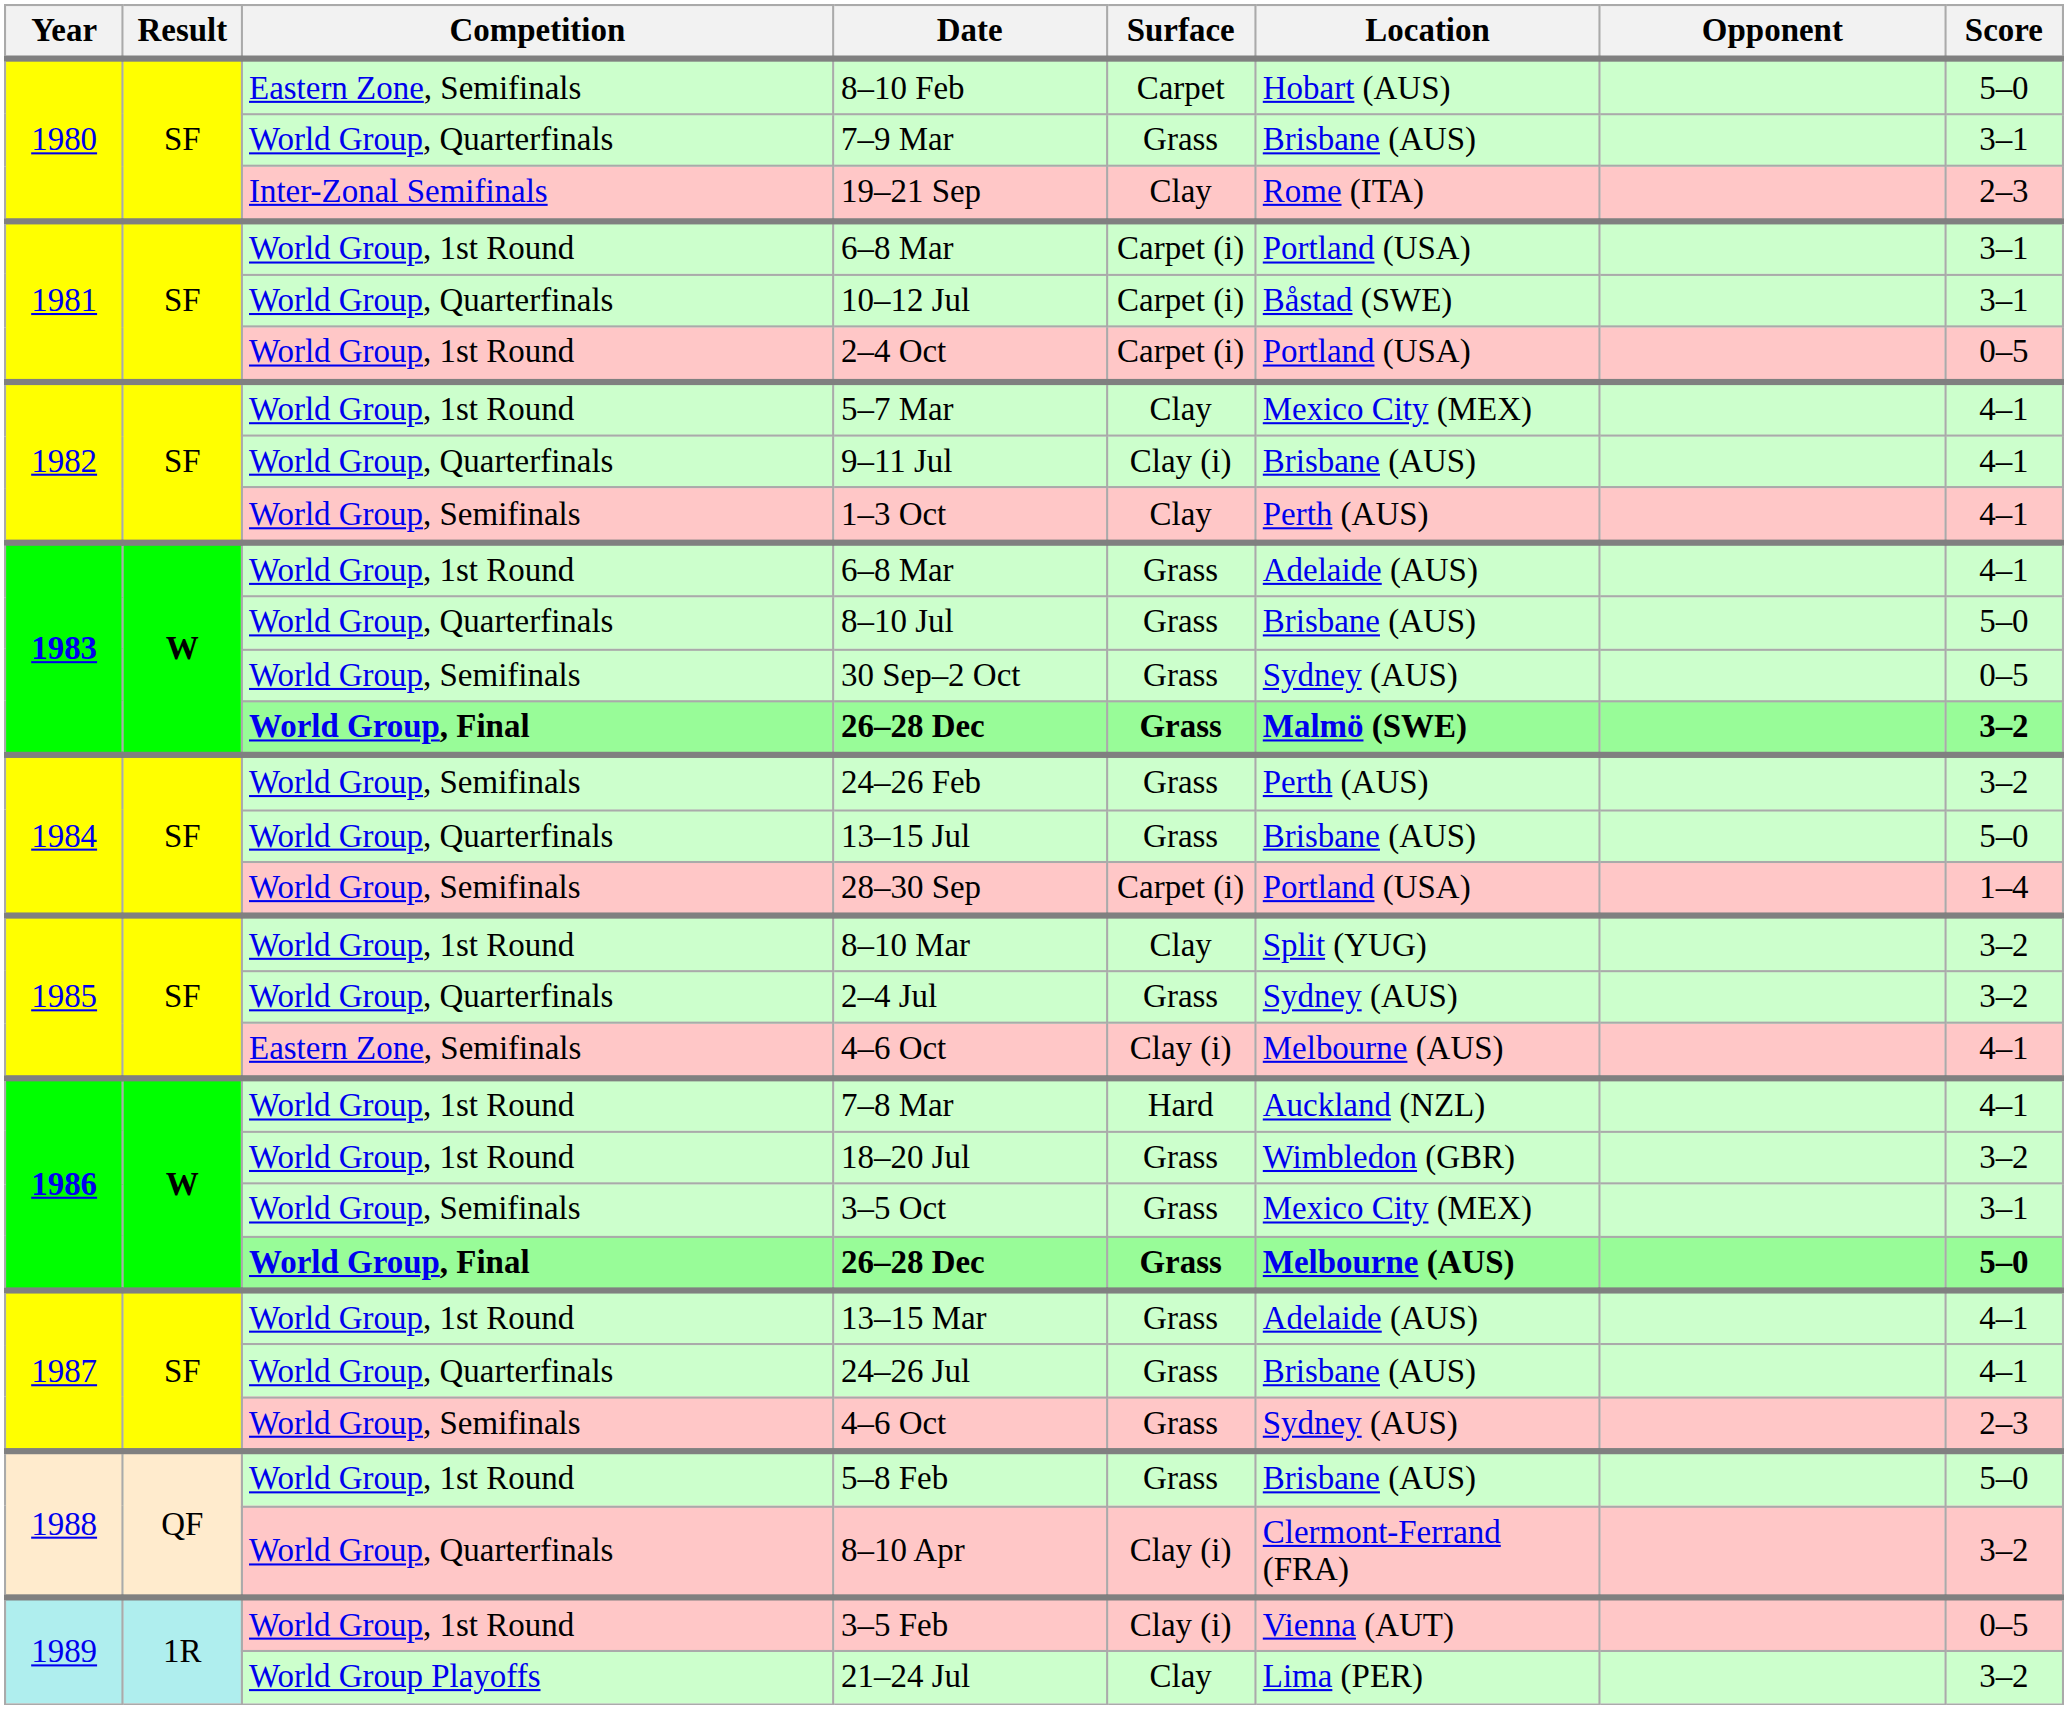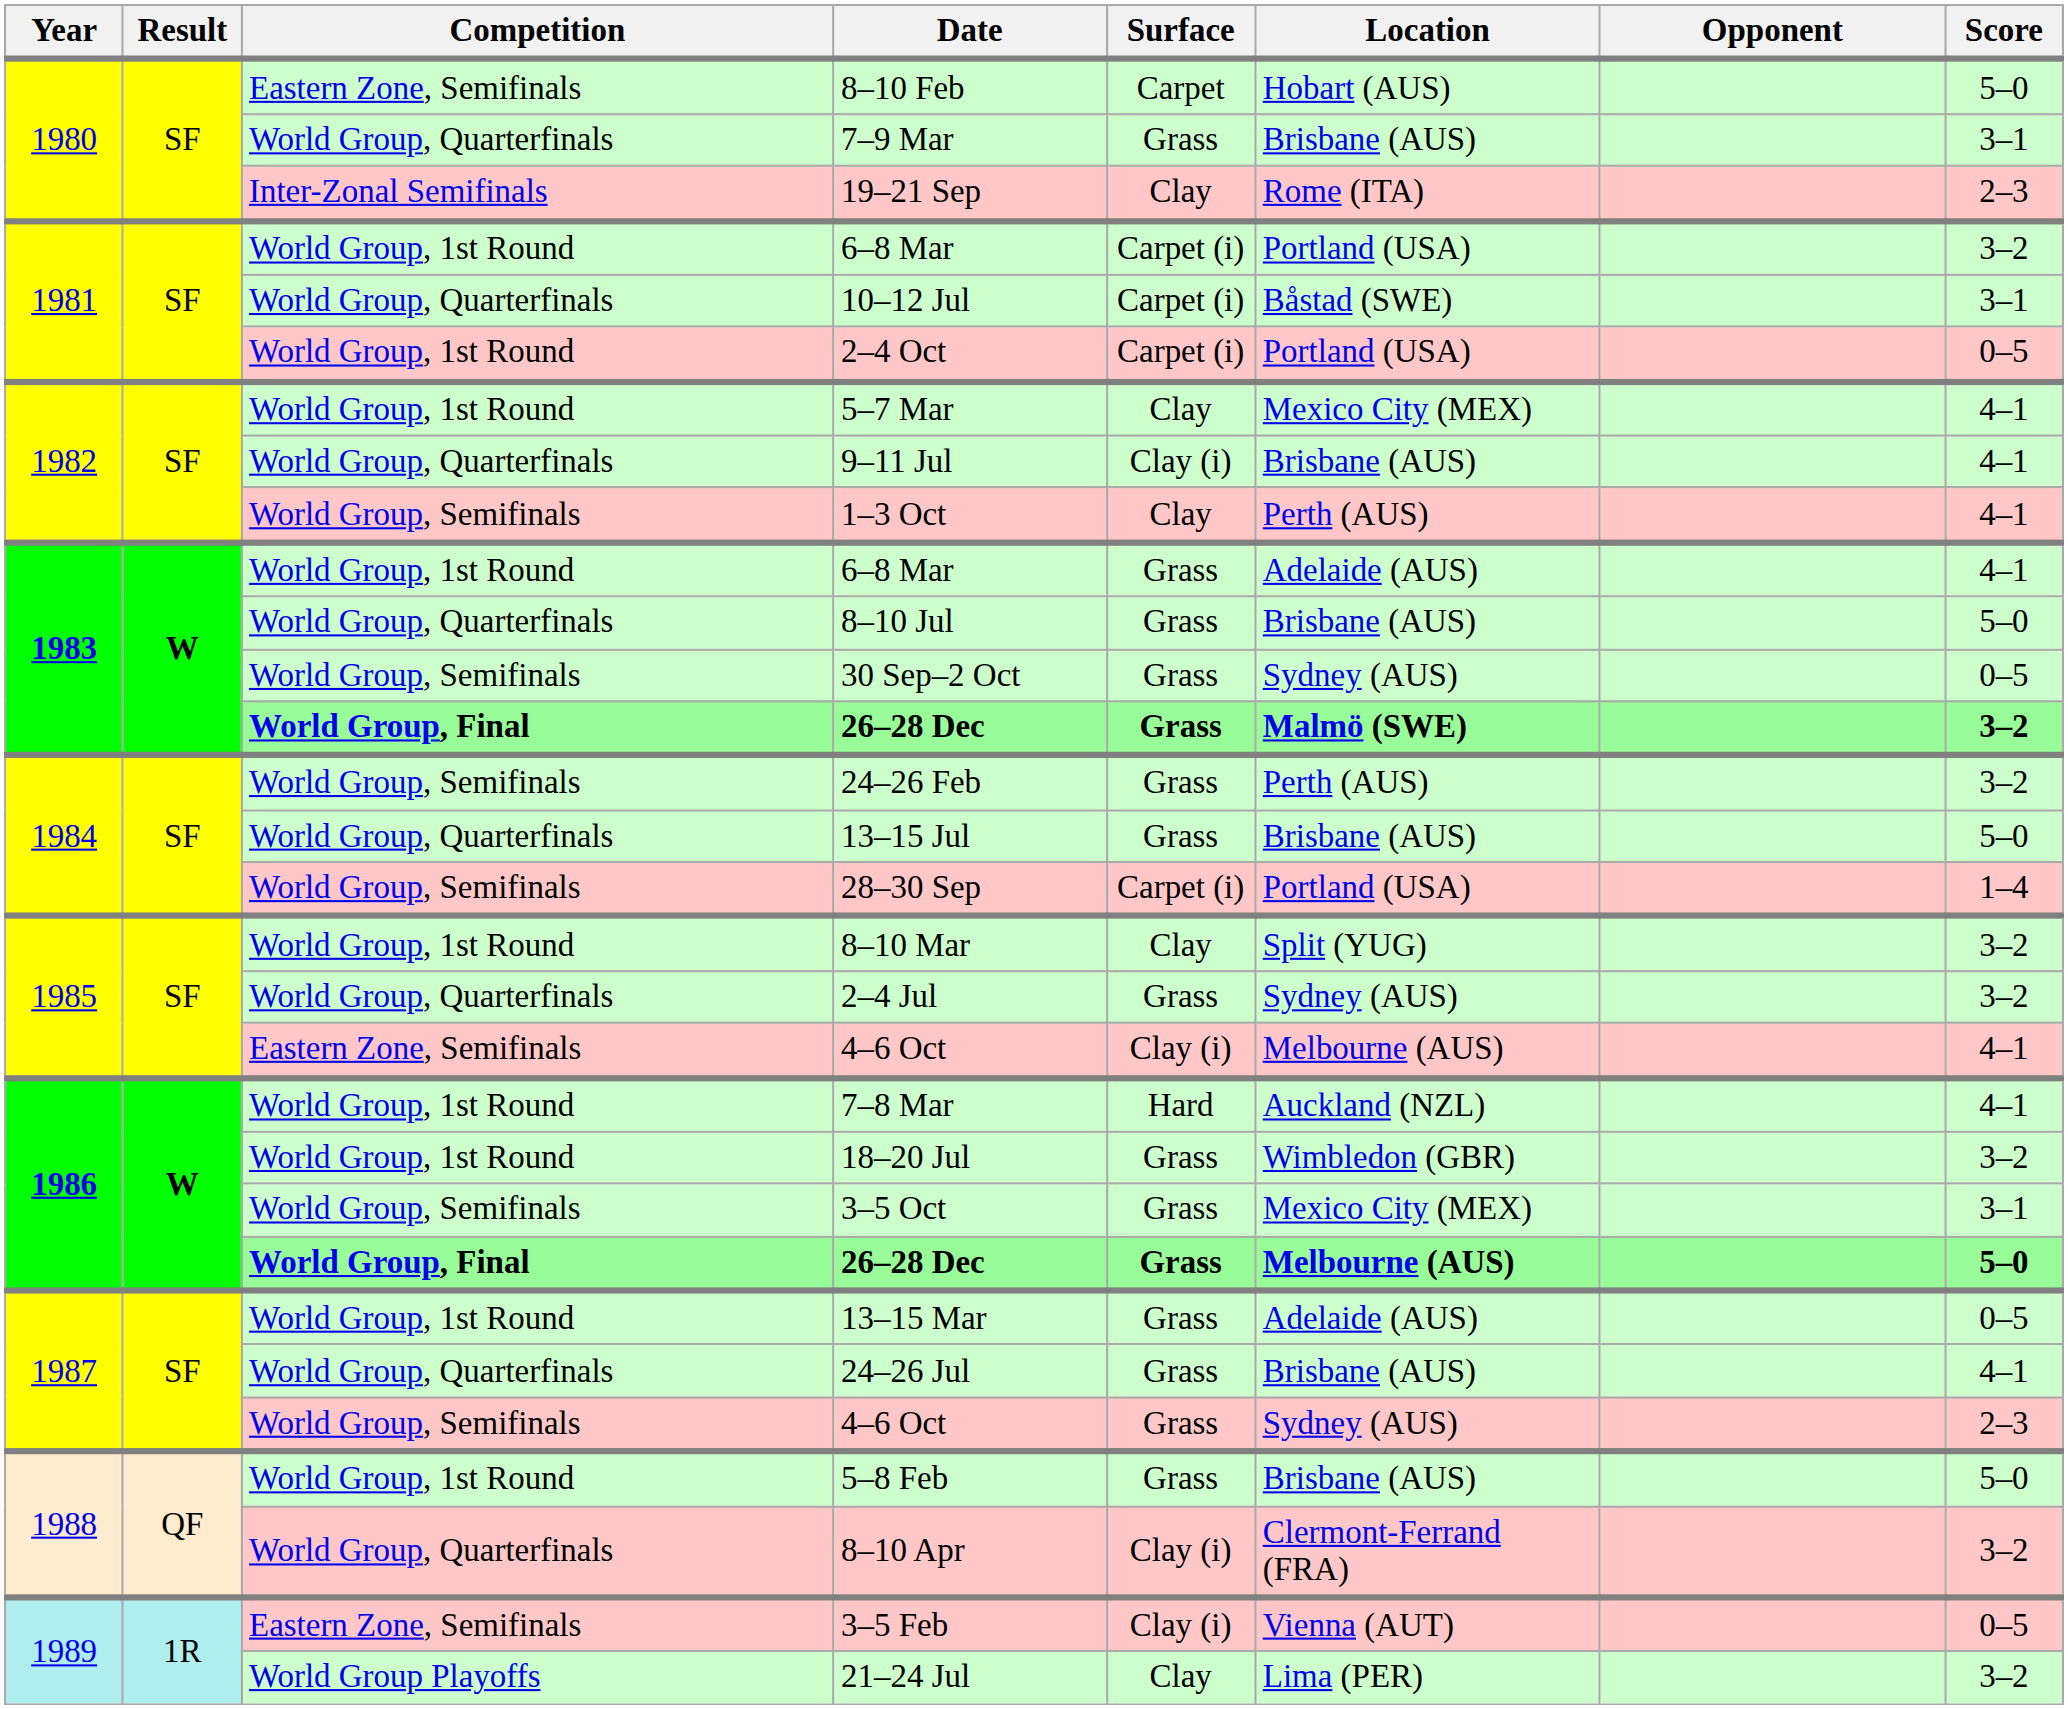1981 / 6–8 Mar | Score: 3–1 -> 3–2
13–15 Mar | Score: 4–1 -> 0–5
3–5 Feb | Competition: World Group, 1st Round -> Eastern Zone, Semifinals
